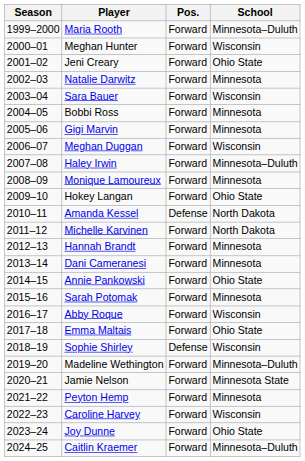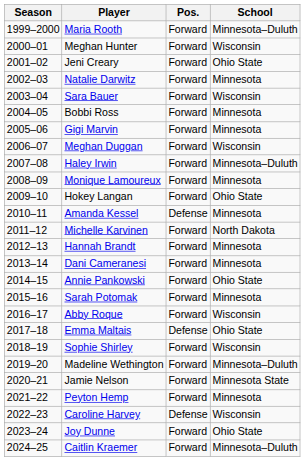Amanda Kessel | School: North Dakota -> Minnesota
Emma Maltais | Pos.: Forward -> Defense
Sophie Shirley | Pos.: Defense -> Forward
Caroline Harvey | Pos.: Forward -> Defense
